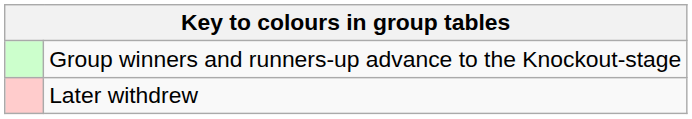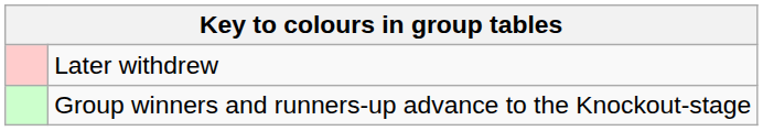rows swapped: Group winners and runners-up advance to the Knockout-stage <-> Later withdrew
